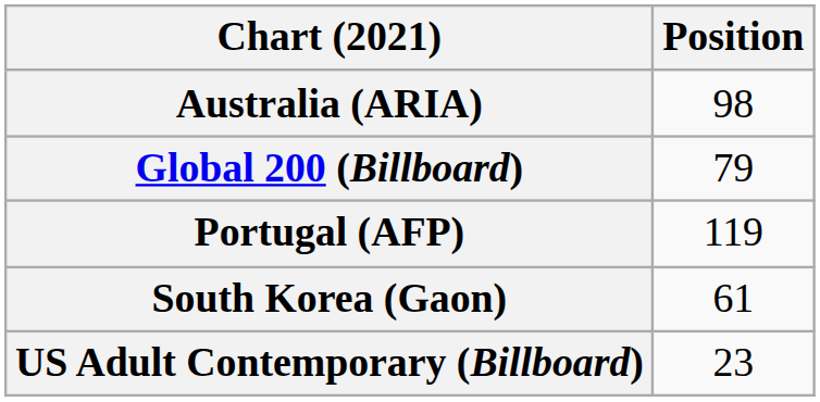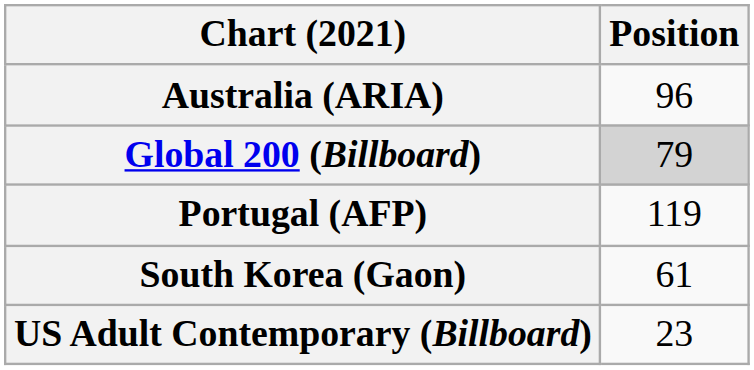Australia (ARIA) | Position: 98 -> 96
Global 200 (Billboard) | Position: no background -> lightgrey background
